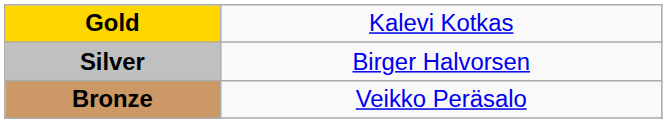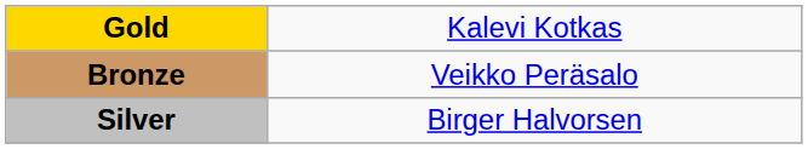rows swapped: Silver <-> Bronze
